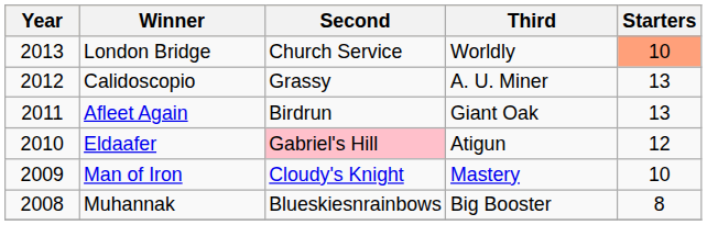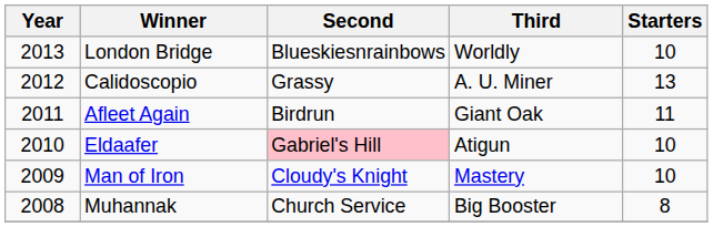London Bridge | Second: Church Service -> Blueskiesnrainbows
London Bridge | Starters: lightsalmon background -> no background
Afleet Again | Starters: 13 -> 11
Eldaafer | Starters: 12 -> 10
Muhannak | Second: Blueskiesnrainbows -> Church Service
